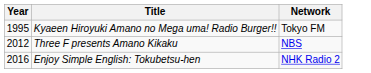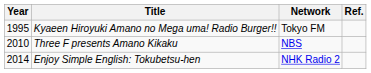+ column: Ref.
Three F presents Amano Kikaku | Year: 2012 -> 2010
Enjoy Simple English: Tokubetsu-hen | Year: 2016 -> 2014
